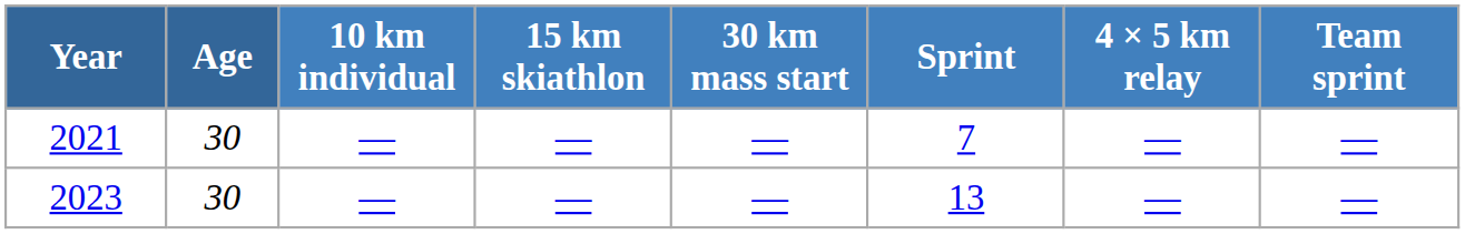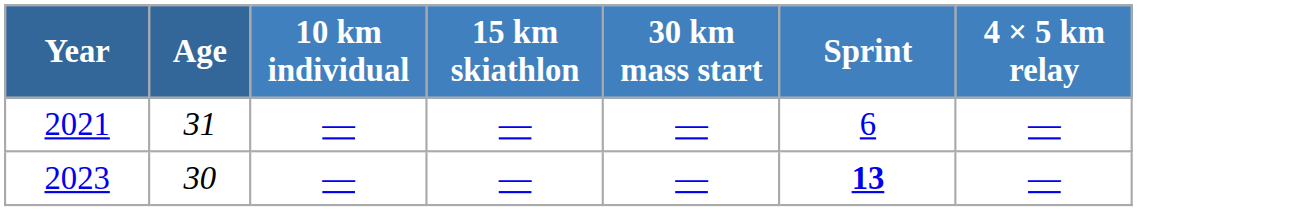- column: Team sprint | — | —
2021 | Age: 30 -> 31
2021 | Sprint: 7 -> 6
2023 | Sprint: normal -> bold
